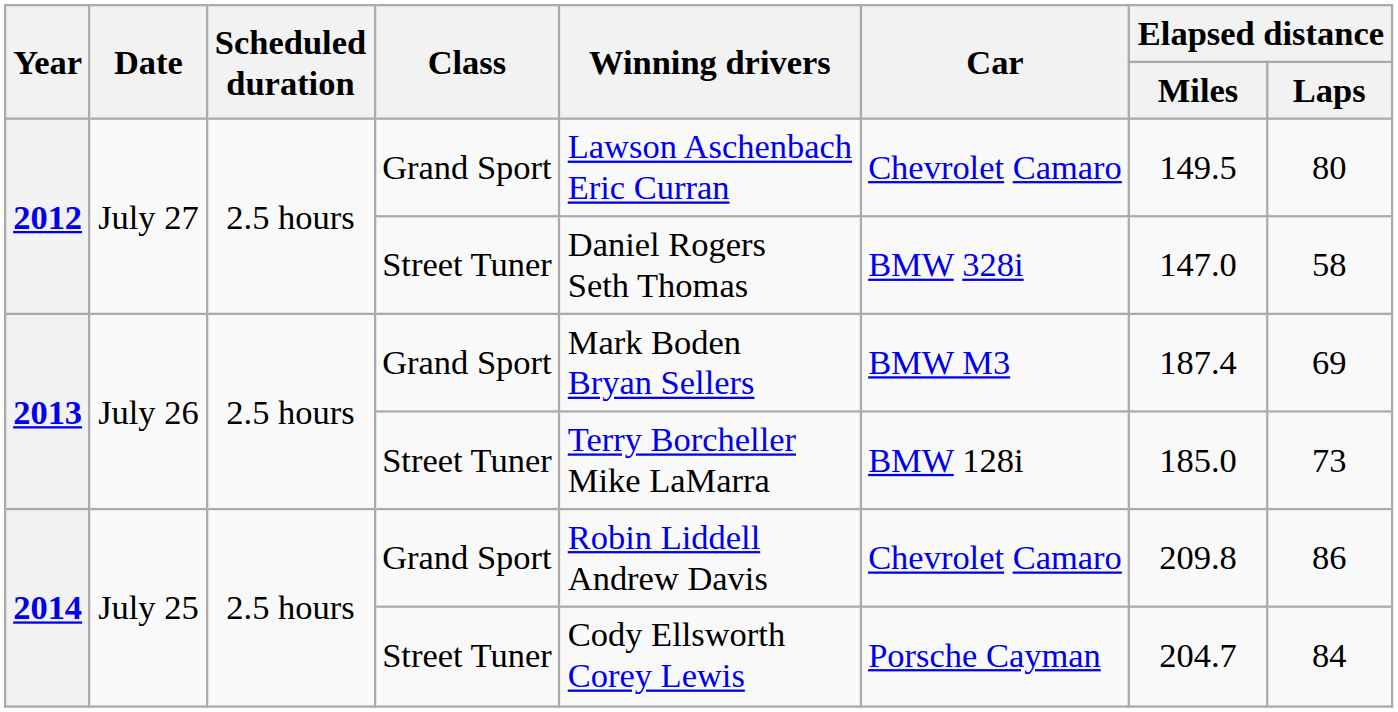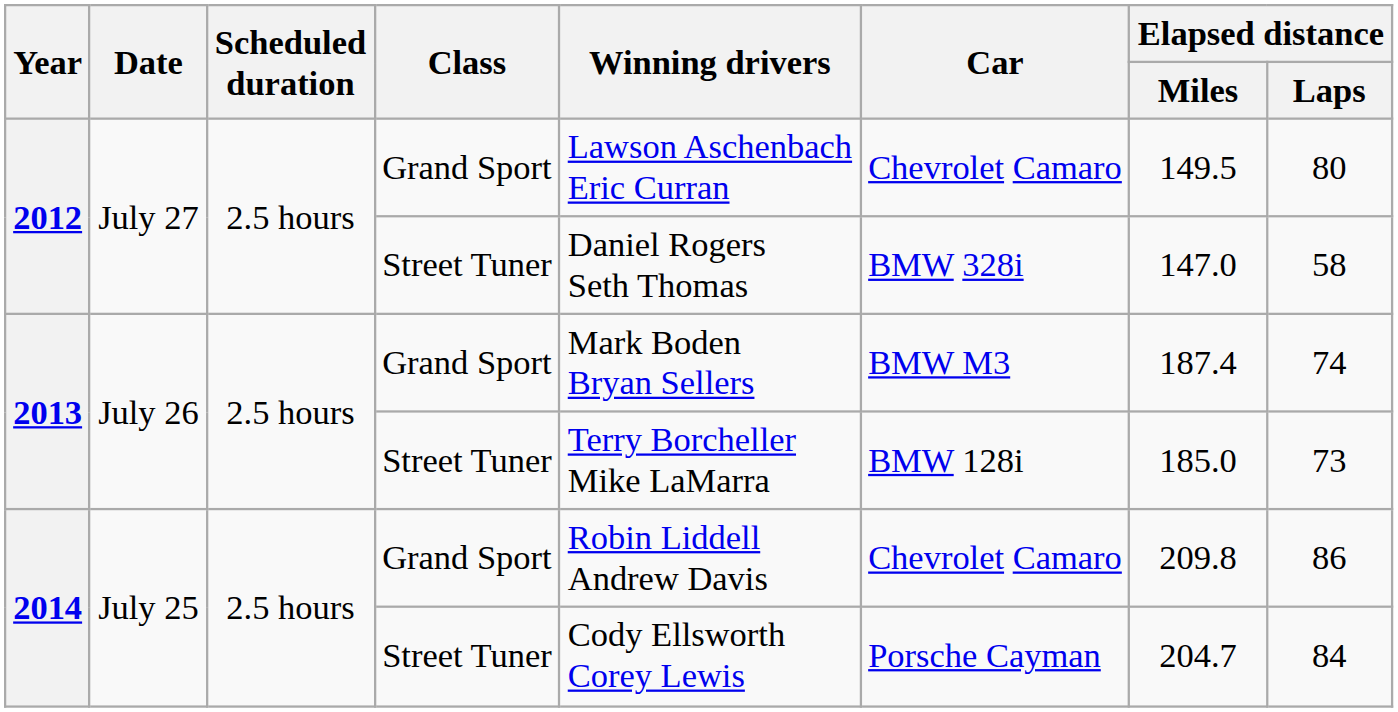2013 / Grand Sport | Elapsed distance / Laps: 69 -> 74
